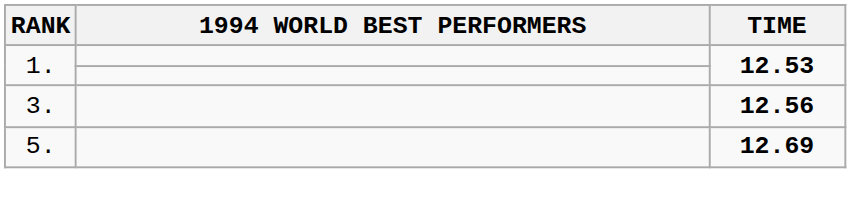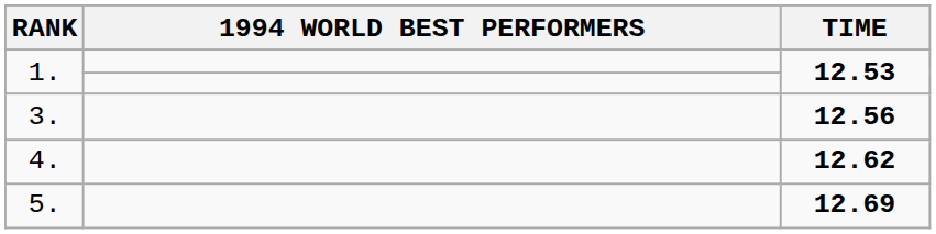+ row: 4. | 12.62
